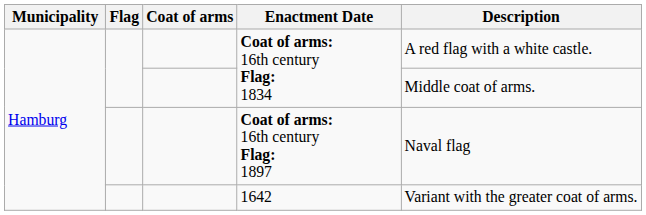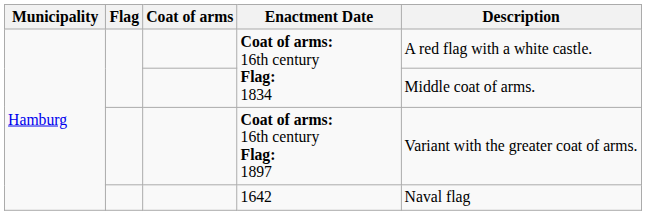Coat of arms: 16th century Flag: 1897 | Description: Naval flag -> Variant with the greater coat of arms.
1642 | Description: Variant with the greater coat of arms. -> Naval flag
